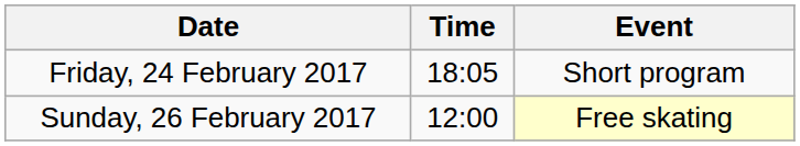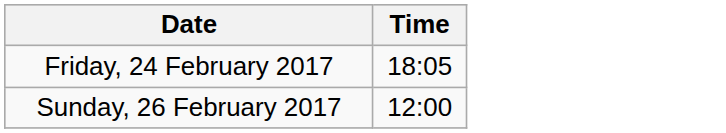- column: Event | Short program | Free skating
